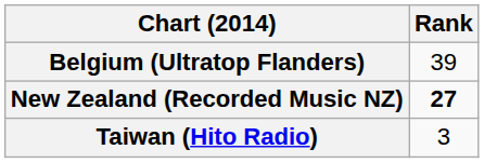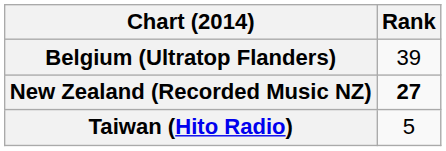Taiwan (Hito Radio) | Rank: 3 -> 5
